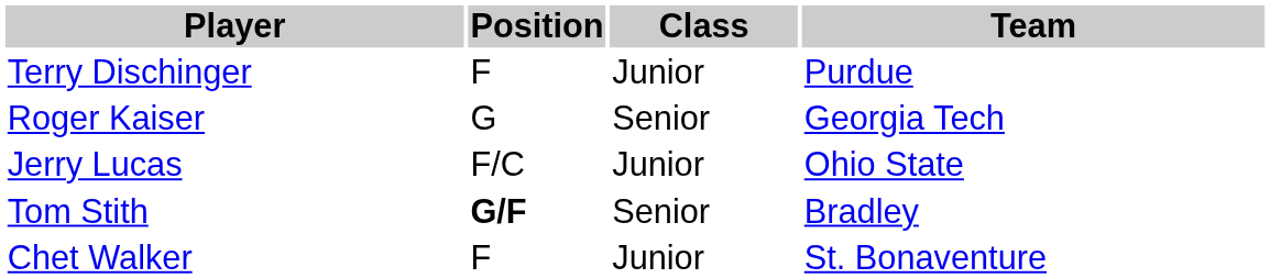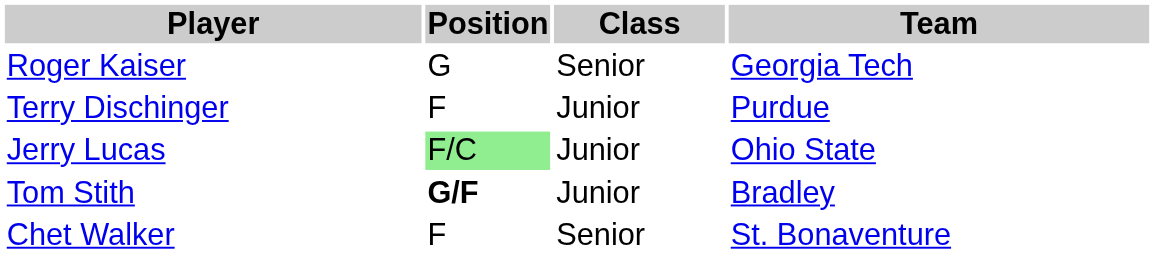rows swapped: Terry Dischinger <-> Roger Kaiser
Jerry Lucas | Position: no background -> lightgreen background
Tom Stith | Class: Senior -> Junior
Chet Walker | Class: Junior -> Senior
